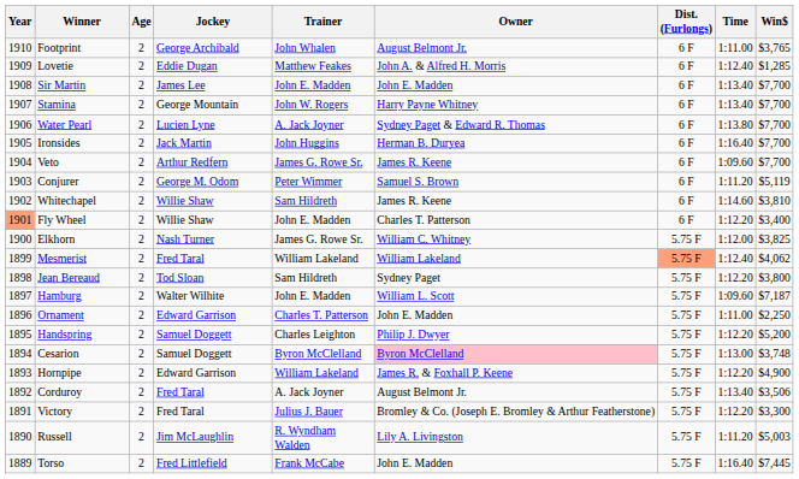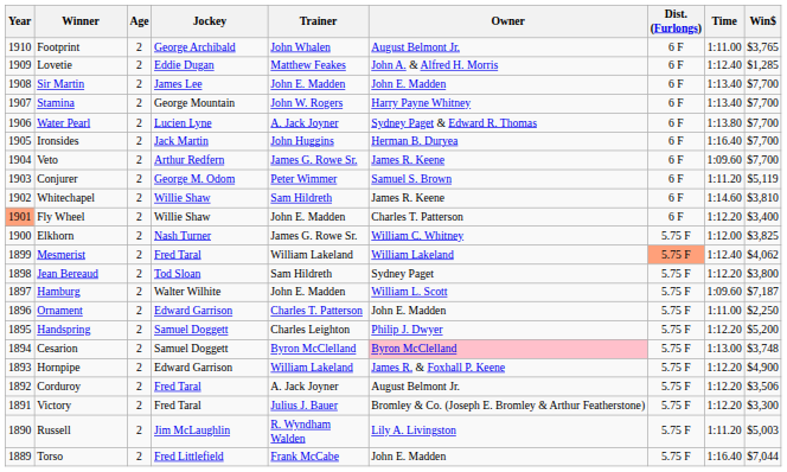Corduroy | Time: 1:13.40 -> 1:12.20
Torso | Win$: $7,445 -> $7,044
